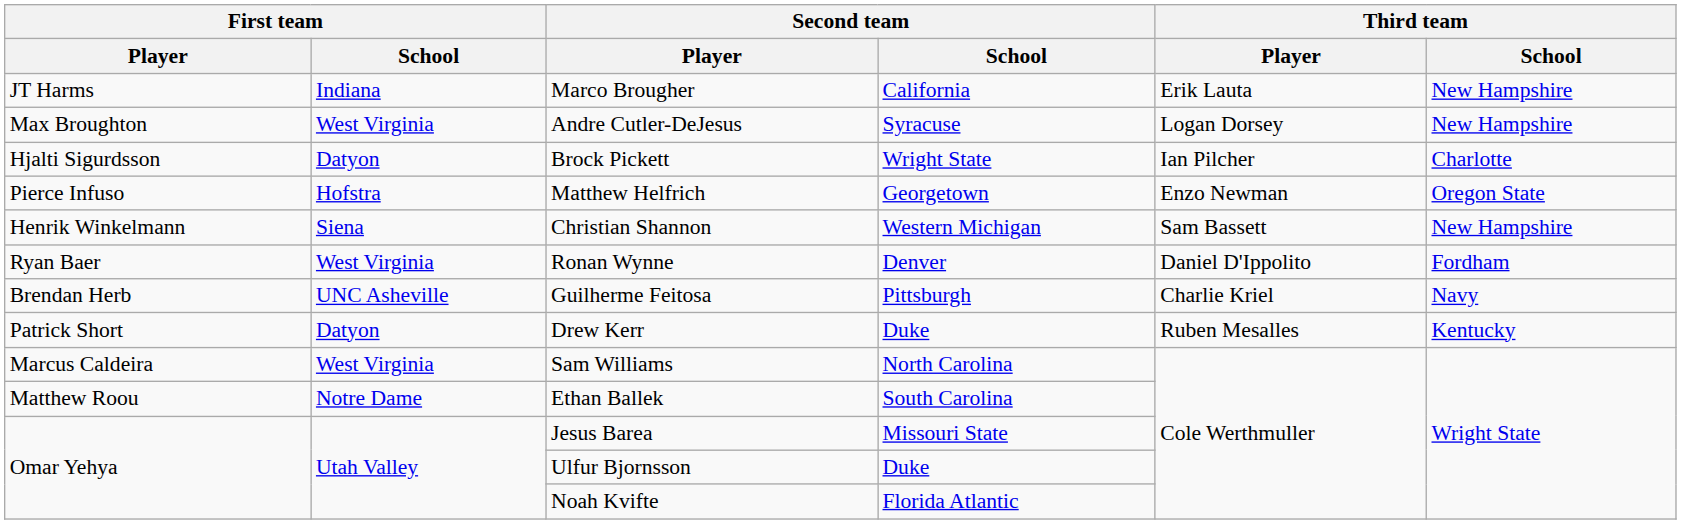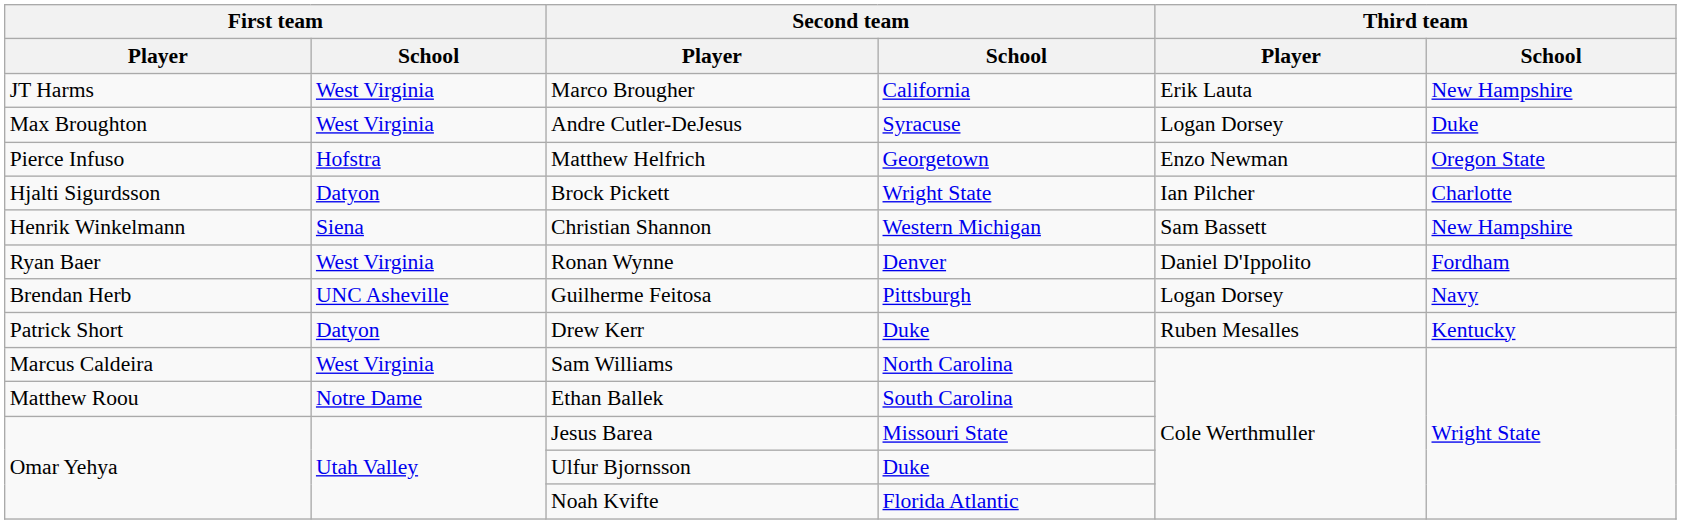Marco Brougher | First team / School: Indiana -> West Virginia
Andre Cutler-DeJesus | Third team / School: New Hampshire -> Duke
rows swapped: Matthew Helfrich <-> Brock Pickett
Guilherme Feitosa | Third team / Player: Charlie Kriel -> Logan Dorsey
